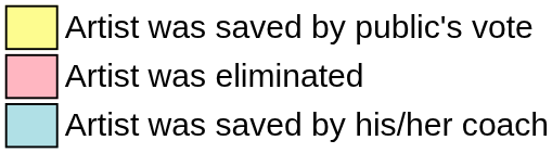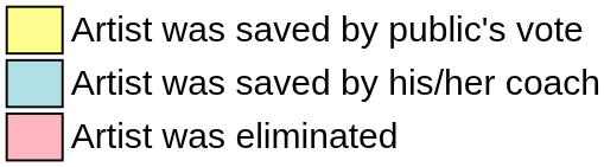rows swapped: Artist was saved by his/her coach <-> Artist was eliminated
